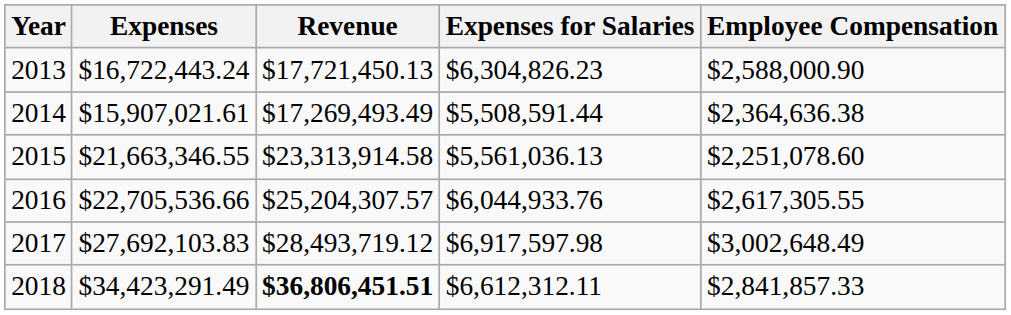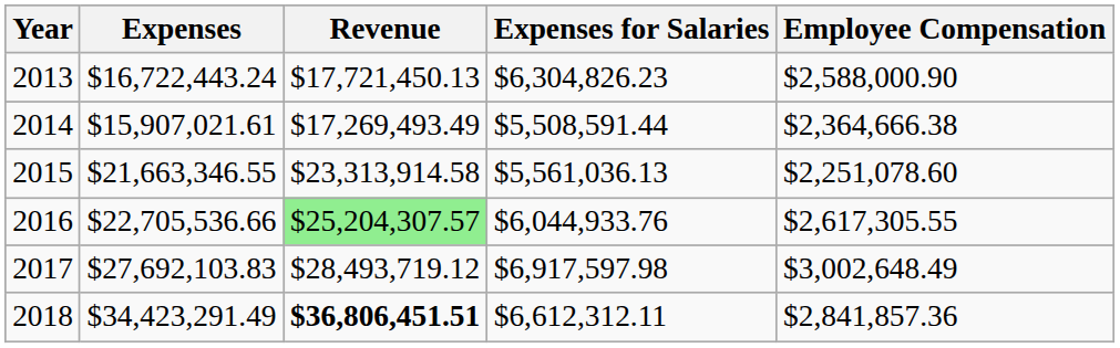2014 | Employee Compensation: $2,364,636.38 -> $2,364,666.38
2016 | Revenue: no background -> lightgreen background
2018 | Employee Compensation: $2,841,857.33 -> $2,841,857.36
